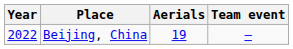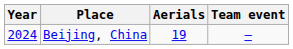Beijing, China | Year: 2022 -> 2024
